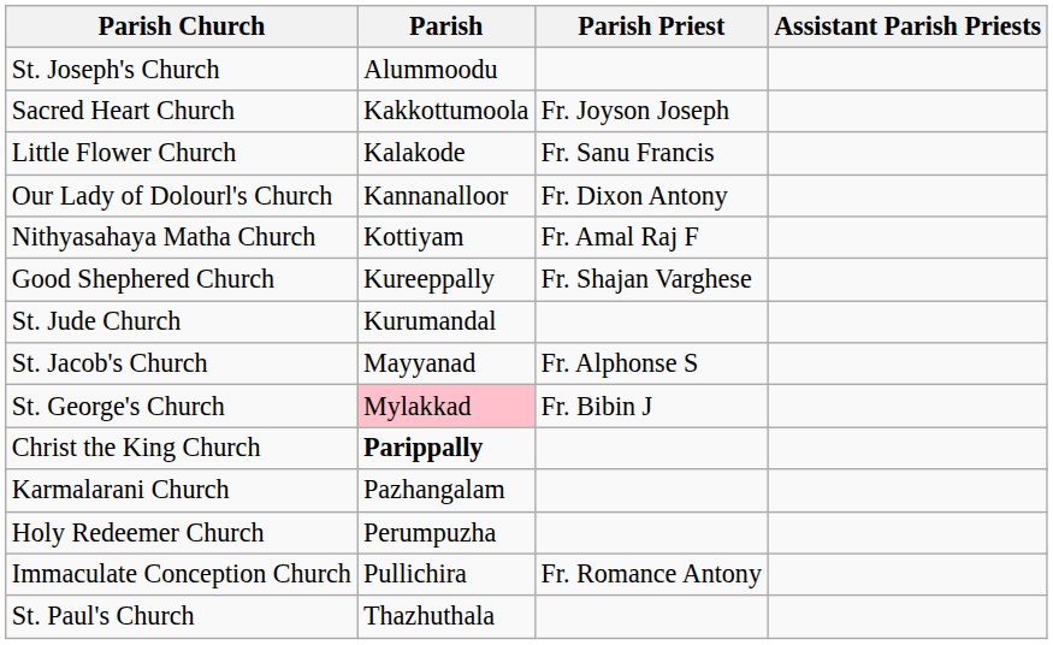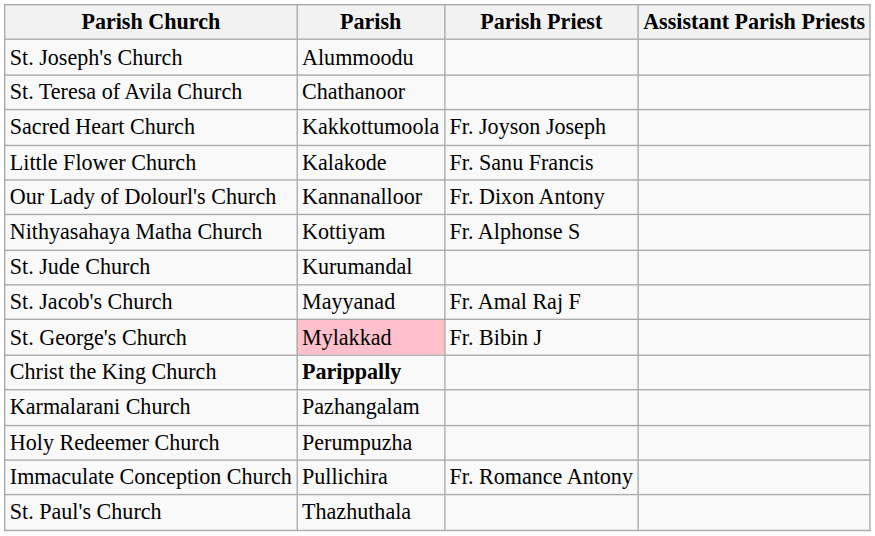+ row: St. Teresa of Avila Church | Chathanoor
Nithyasahaya Matha Church | Parish Priest: Fr. Amal Raj F -> Fr. Alphonse S
- row: Good Shephered Church | Kureeppally | Fr. Shajan Varghese
St. Jacob's Church | Parish Priest: Fr. Alphonse S -> Fr. Amal Raj F
